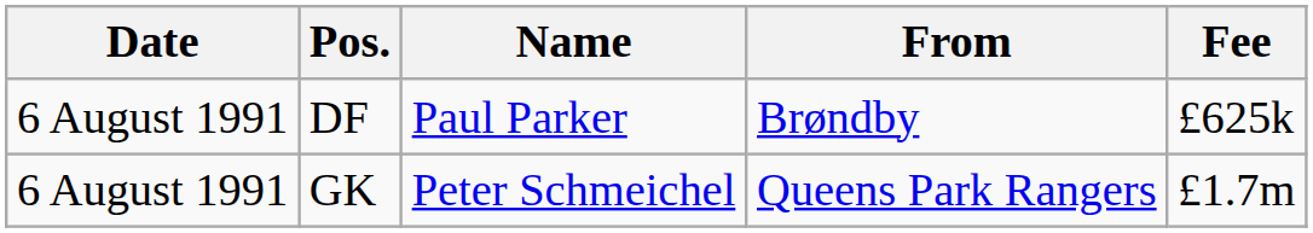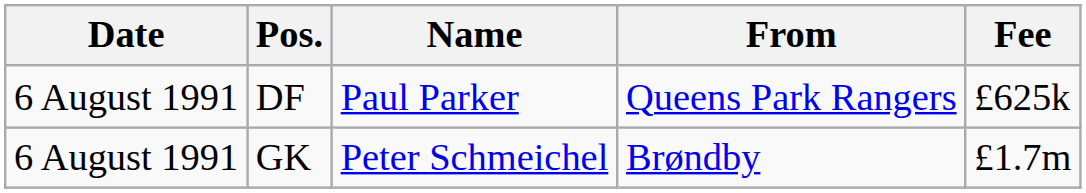DF | From: Brøndby -> Queens Park Rangers
GK | From: Queens Park Rangers -> Brøndby
